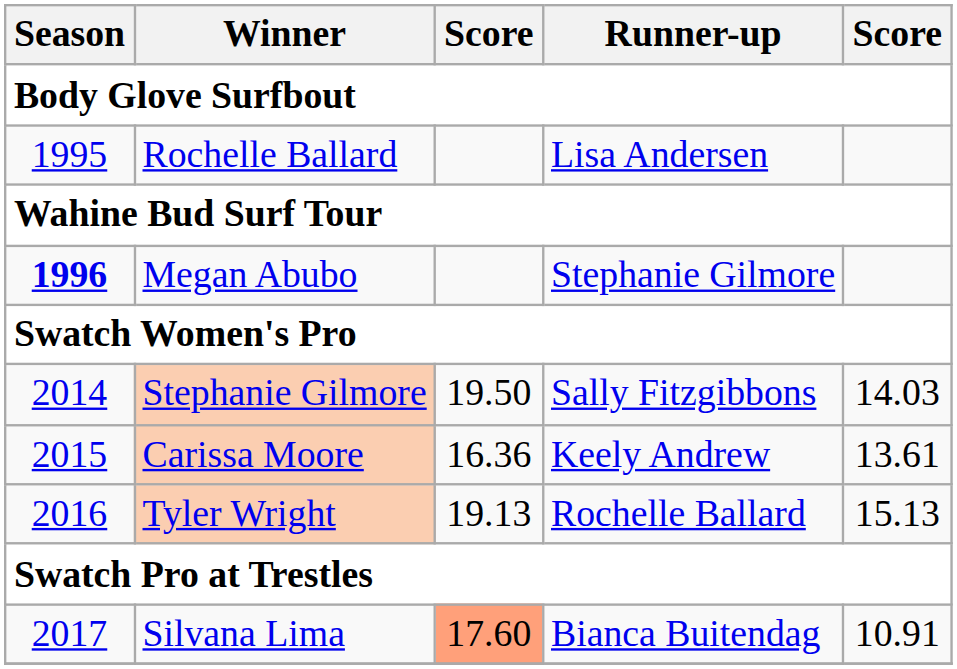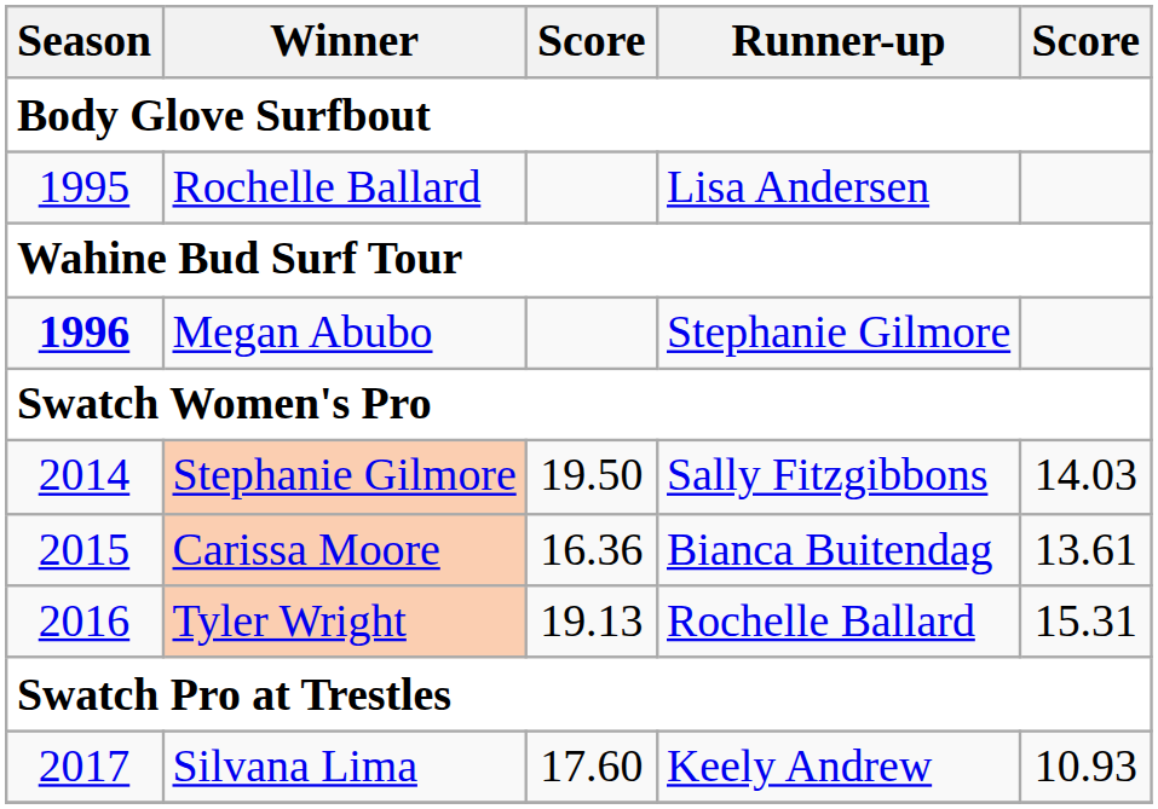Carissa Moore | Runner-up: Keely Andrew -> Bianca Buitendag
Tyler Wright | column 5: 15.13 -> 15.31
Silvana Lima | column 3: lightsalmon background -> no background
Silvana Lima | Runner-up: Bianca Buitendag -> Keely Andrew
Silvana Lima | column 5: 10.91 -> 10.93
